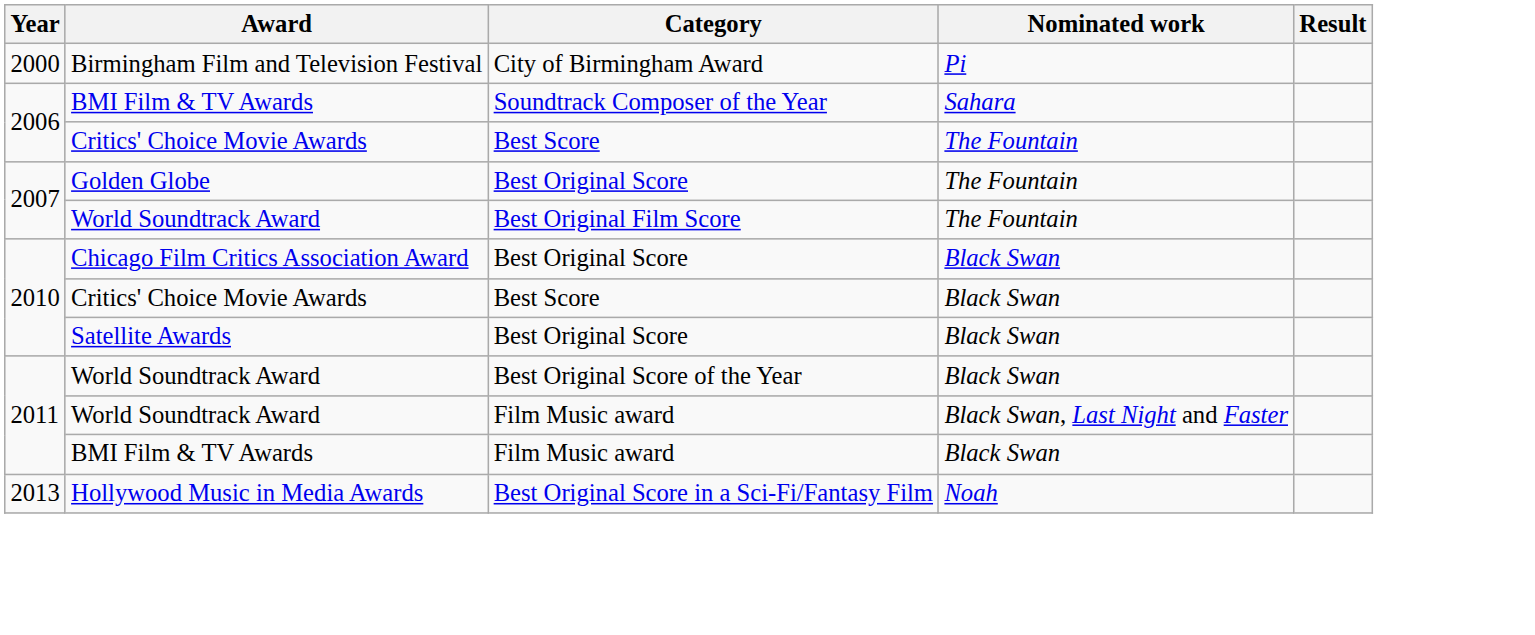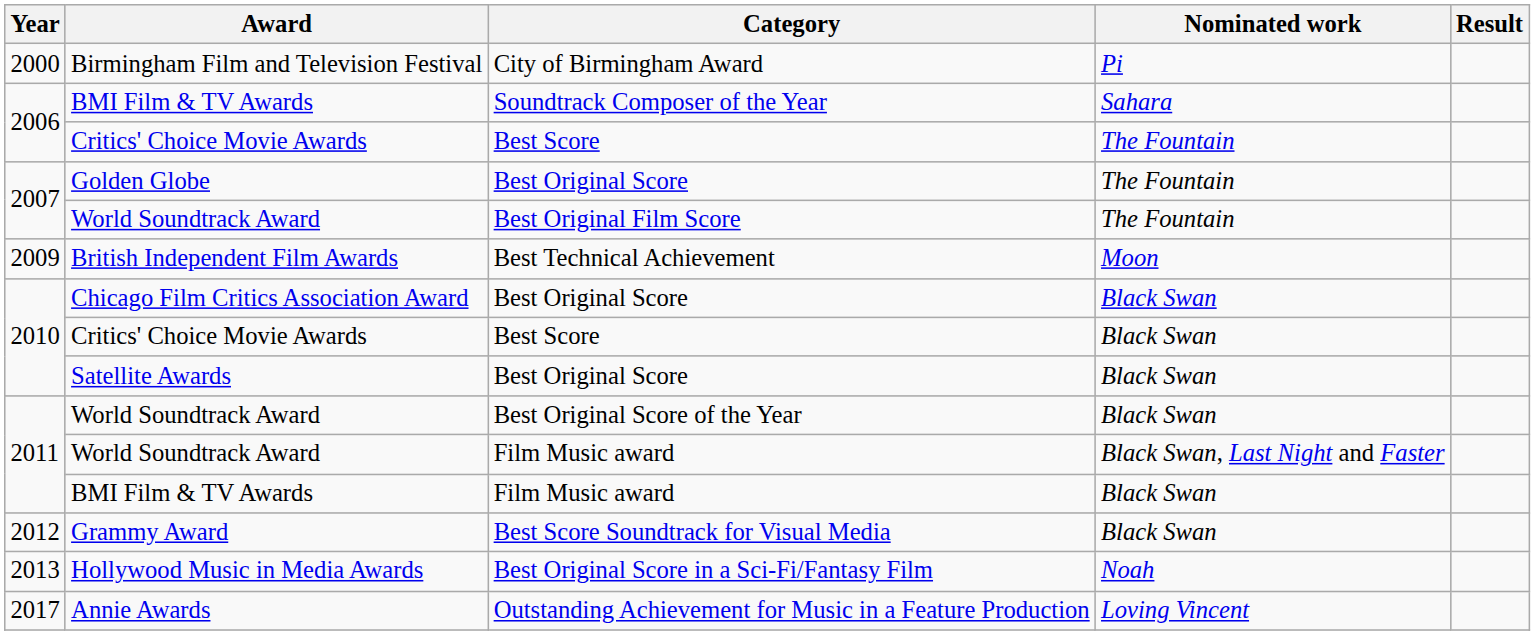+ row: 2009 | British Independent Film Awards | Best Technical Achievement | Moon
+ row: 2012 | Grammy Award | Best Score Soundtrack for Visual Media | Black Swan
+ row: 2017 | Annie Awards | Outstanding Achievement for Music in a Feature Production | Loving Vincent
